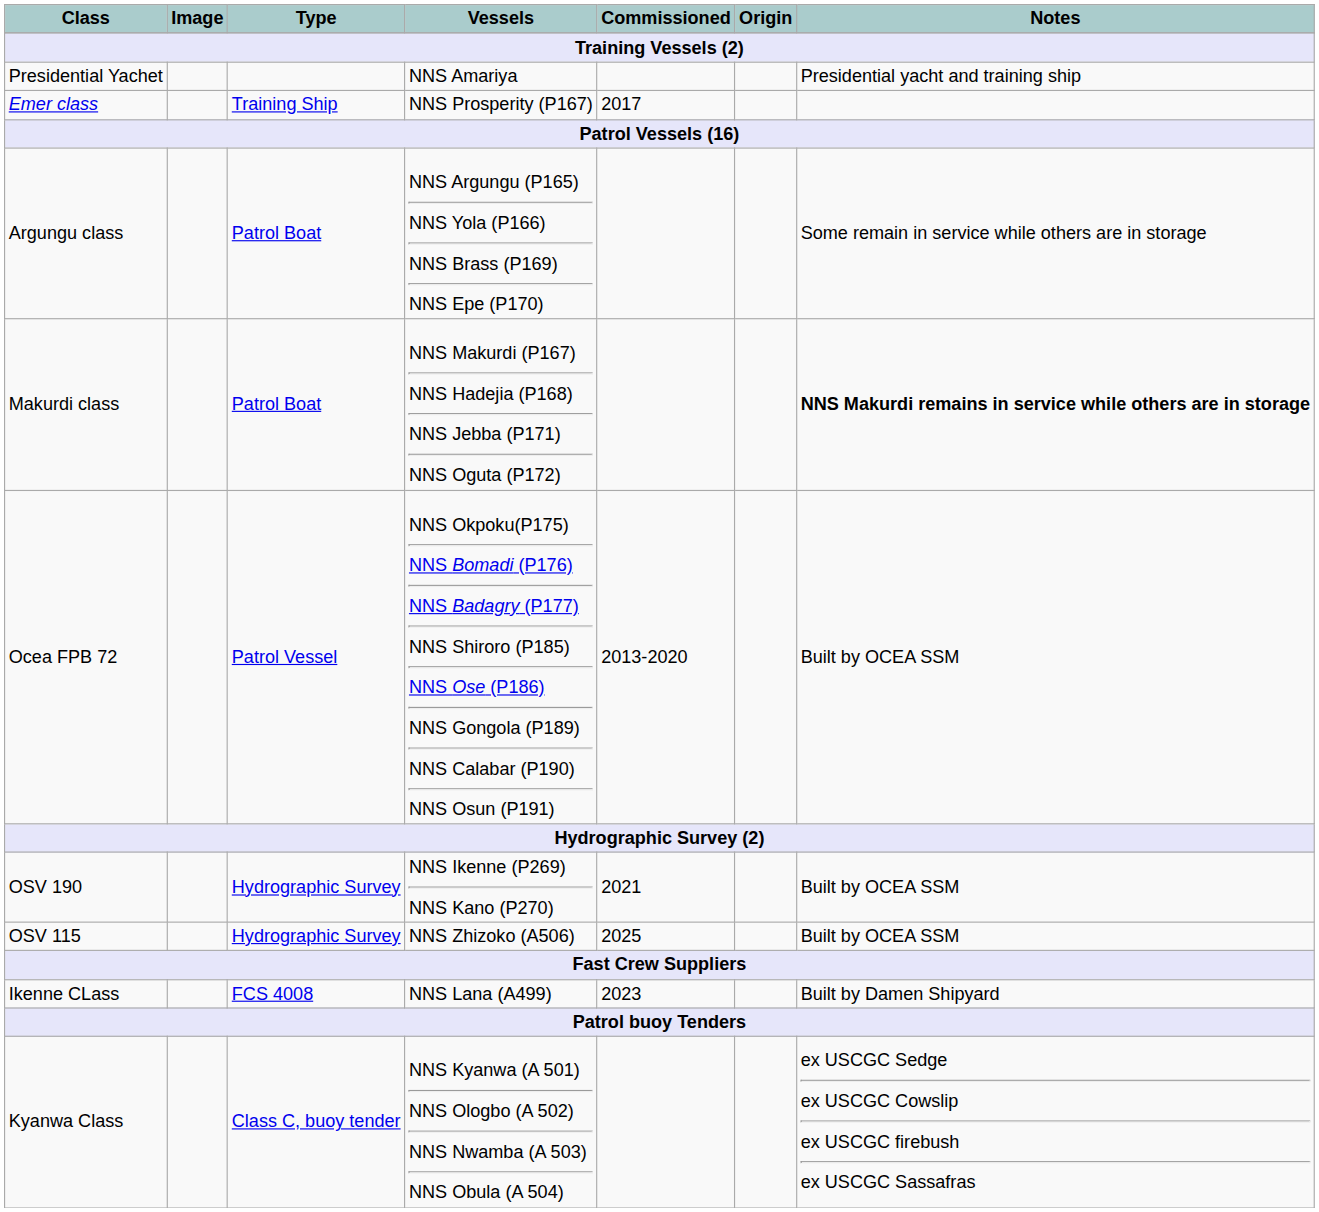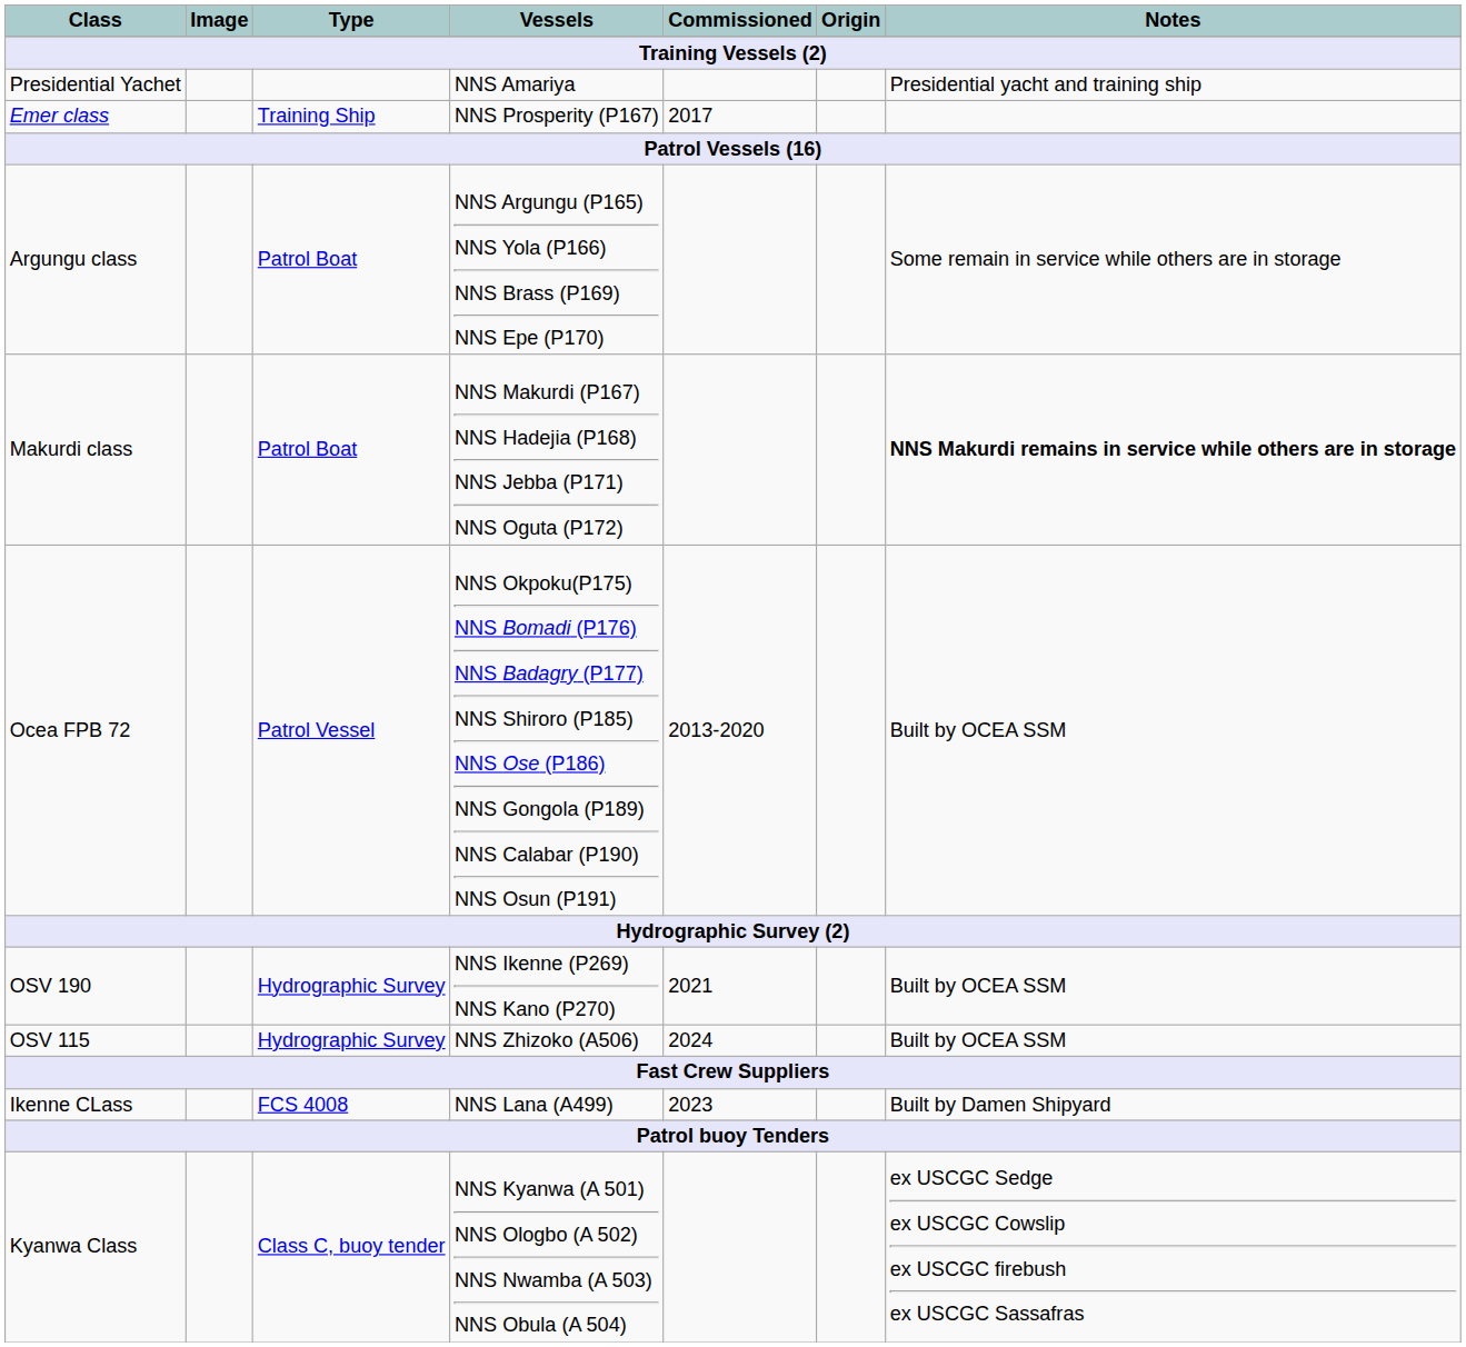OSV 115 | Commissioned: 2025 -> 2024
